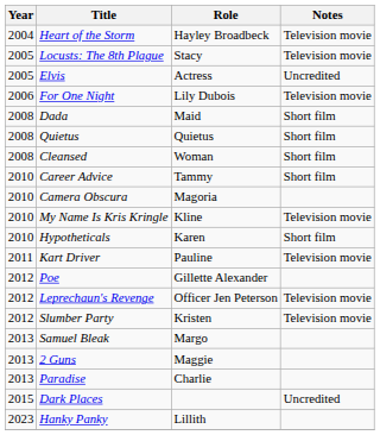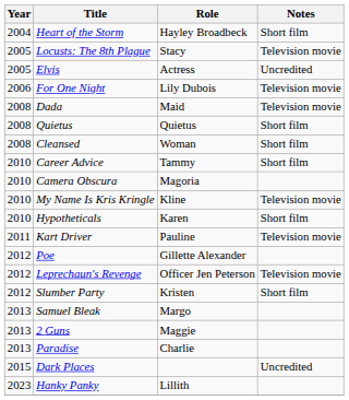Heart of the Storm | Notes: Television movie -> Short film
Dada | Notes: Short film -> Television movie
Slumber Party | Notes: Television movie -> Short film
